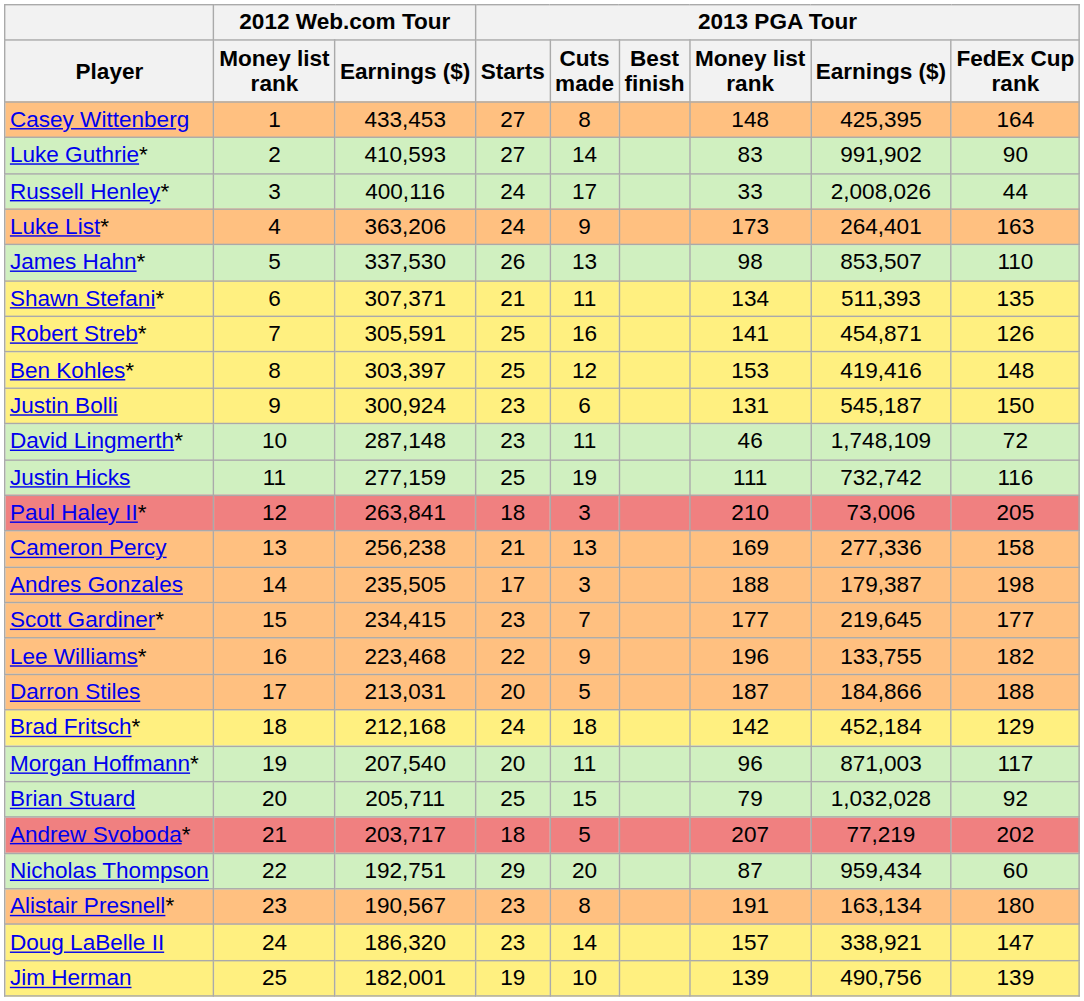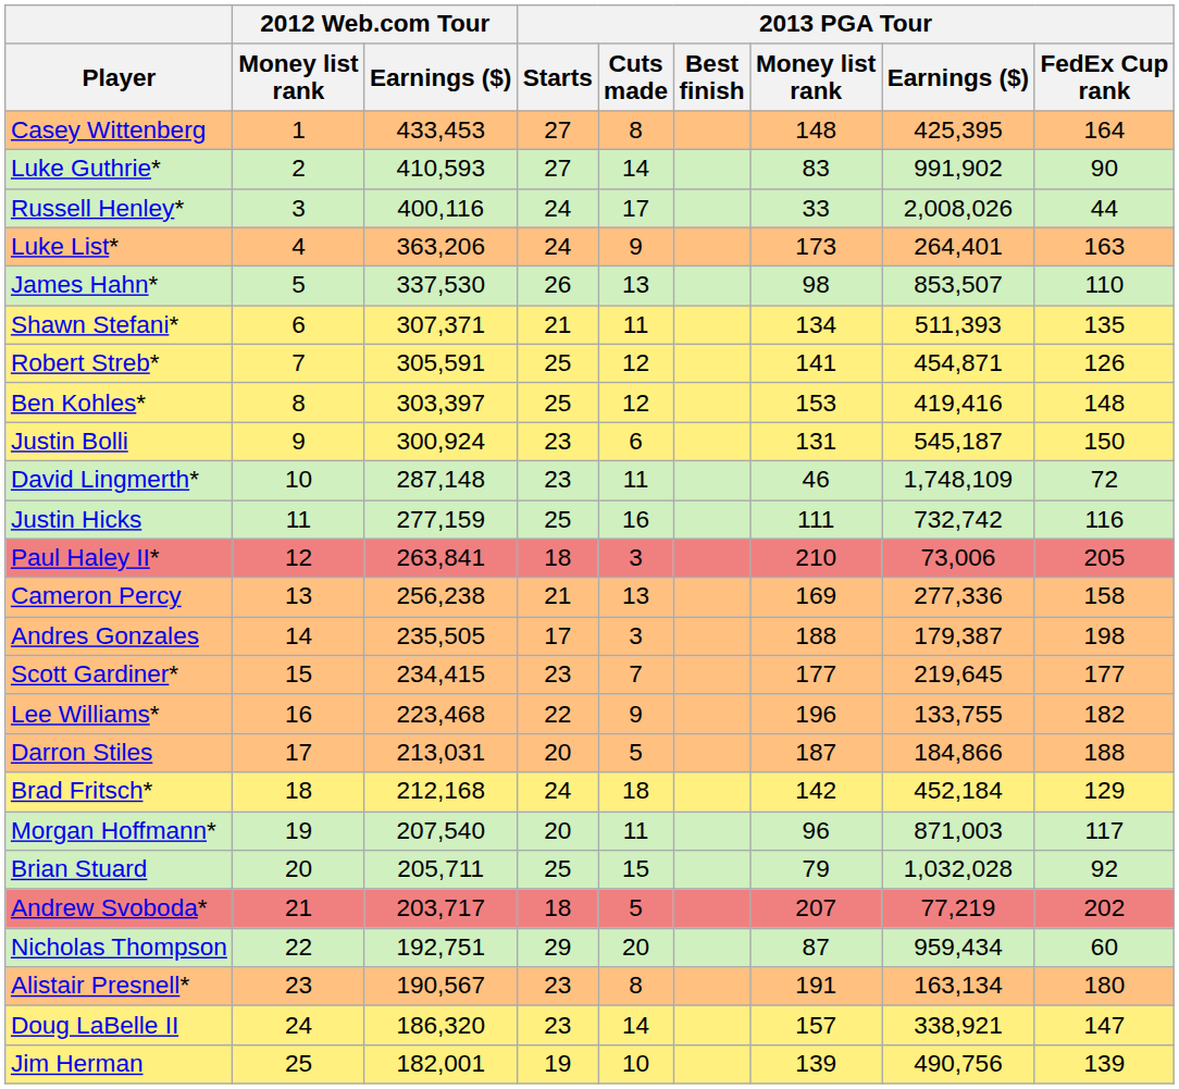Robert Streb* | 2013 PGA Tour / Cuts made: 16 -> 12
Justin Hicks | 2013 PGA Tour / Cuts made: 19 -> 16
